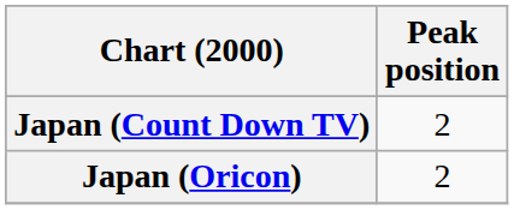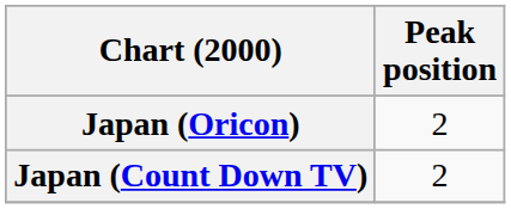rows swapped: Japan (Count Down TV) <-> Japan (Oricon)
